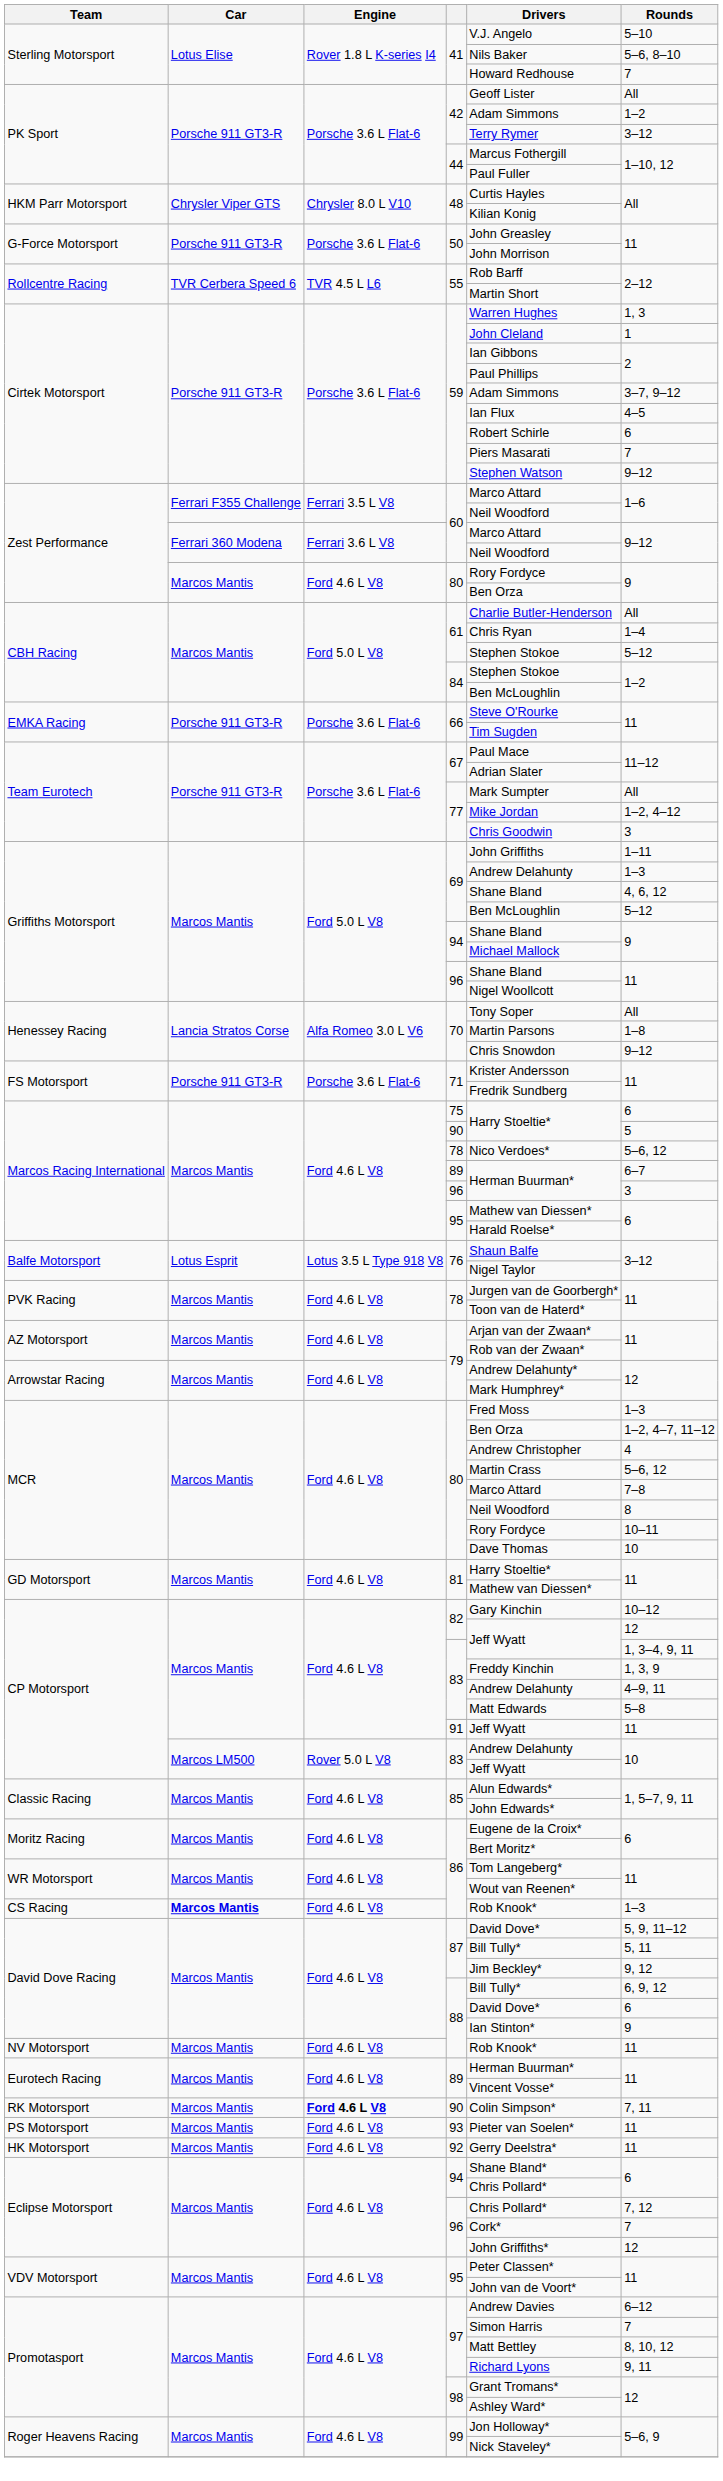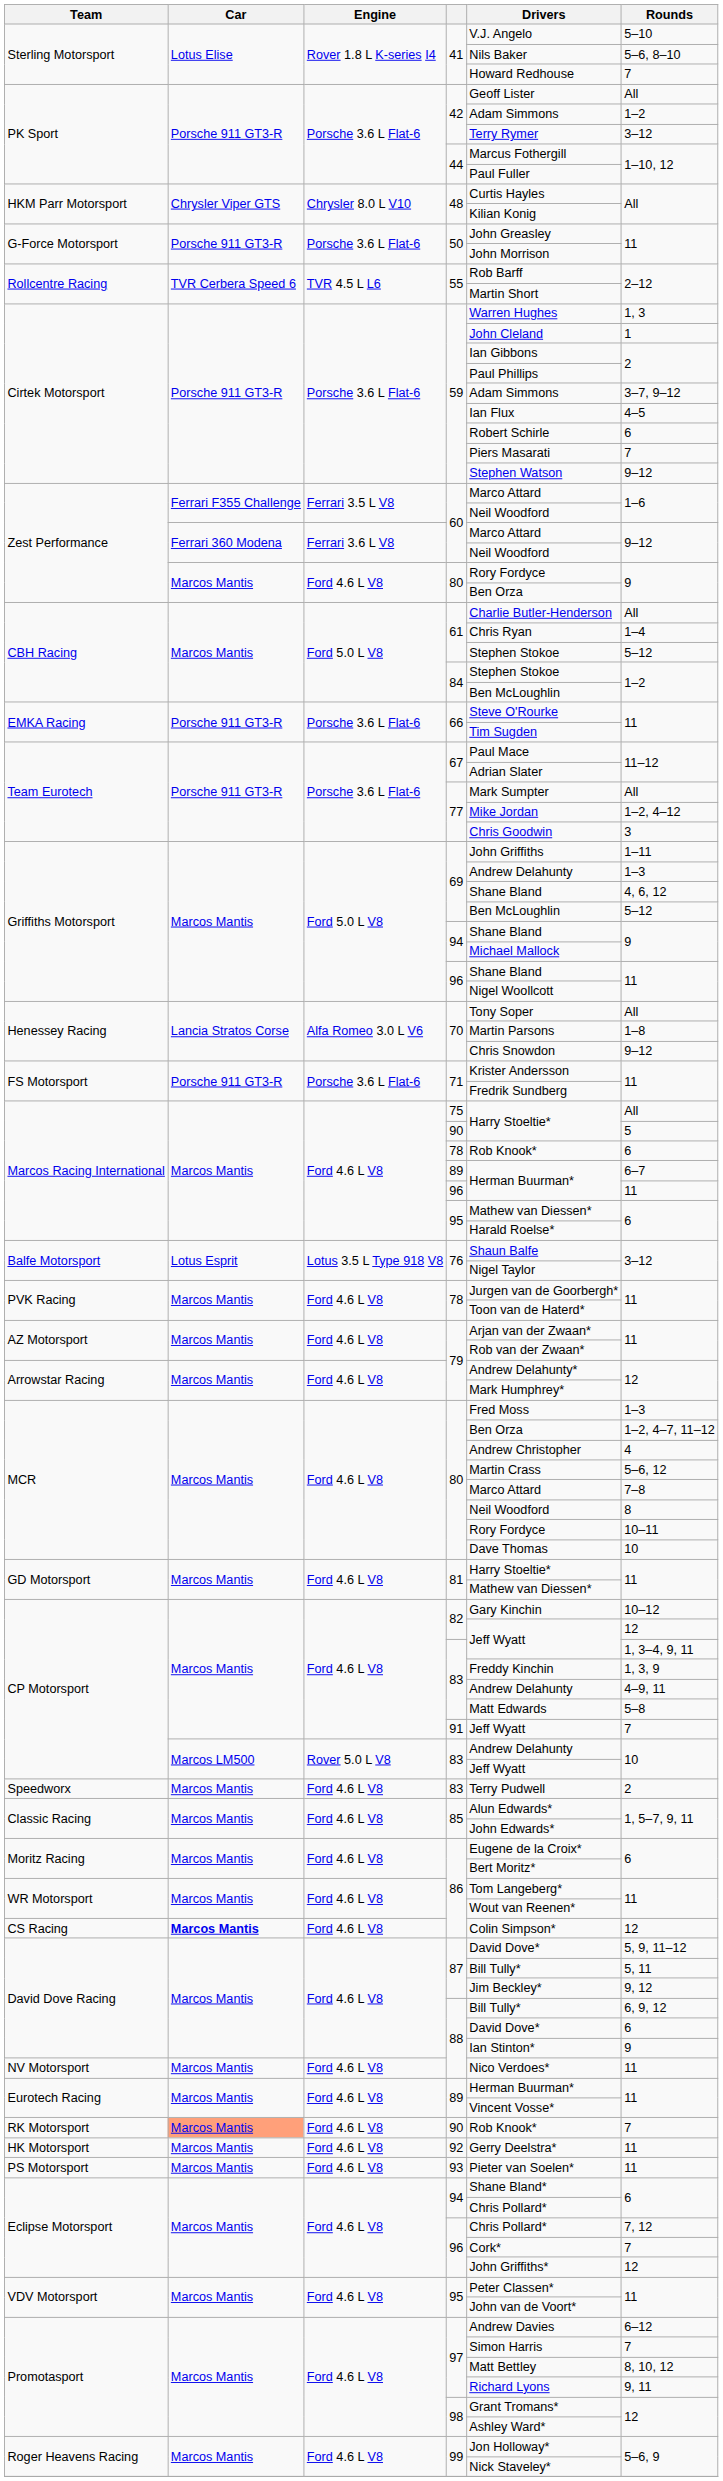75 | Rounds: 6 -> All
Marcos Racing International / 78 | Drivers: Nico Verdoes* -> Rob Knook*
Marcos Racing International / 78 | Rounds: 5–6, 12 -> 6
Marcos Racing International / 96 | Rounds: 3 -> 11
91 | Rounds: 11 -> 7
+ row: Speedworx | Marcos Mantis | Ford 4.6 L V8 | 83 | Terry Pudwell | 2
CS Racing / 86 | Drivers: Rob Knook* -> Colin Simpson*
CS Racing / 86 | Rounds: 1–3 -> 12
NV Motorsport / 88 | Drivers: Rob Knook* -> Nico Verdoes*
RK Motorsport / 90 | Car: no background -> lightsalmon background
RK Motorsport / 90 | Engine: bold -> normal
RK Motorsport / 90 | Drivers: Colin Simpson* -> Rob Knook*
RK Motorsport / 90 | Rounds: 7, 11 -> 7
rows swapped: 92 <-> 93
